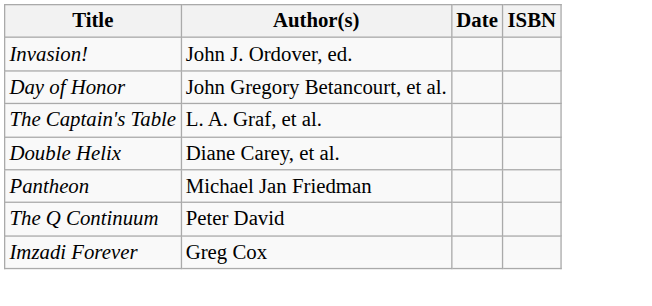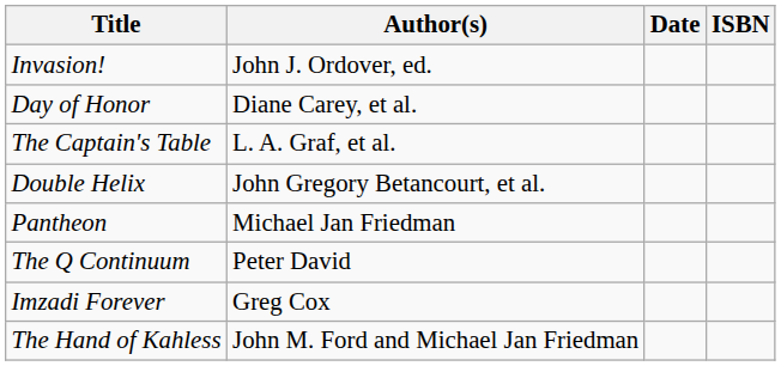Day of Honor | Author(s): John Gregory Betancourt, et al. -> Diane Carey, et al.
Double Helix | Author(s): Diane Carey, et al. -> John Gregory Betancourt, et al.
+ row: The Hand of Kahless | John M. Ford and Michael Jan Friedman
